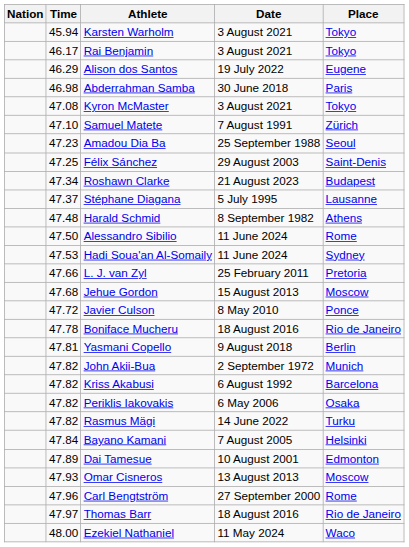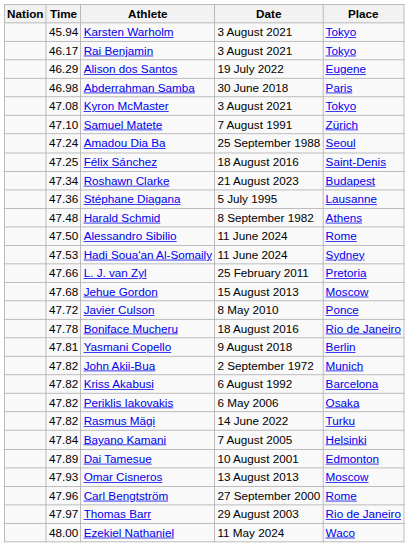Amadou Dia Ba | Time: 47.23 -> 47.24
Félix Sánchez | Date: 29 August 2003 -> 18 August 2016
Stéphane Diagana | Time: 47.37 -> 47.36
Thomas Barr | Date: 18 August 2016 -> 29 August 2003
